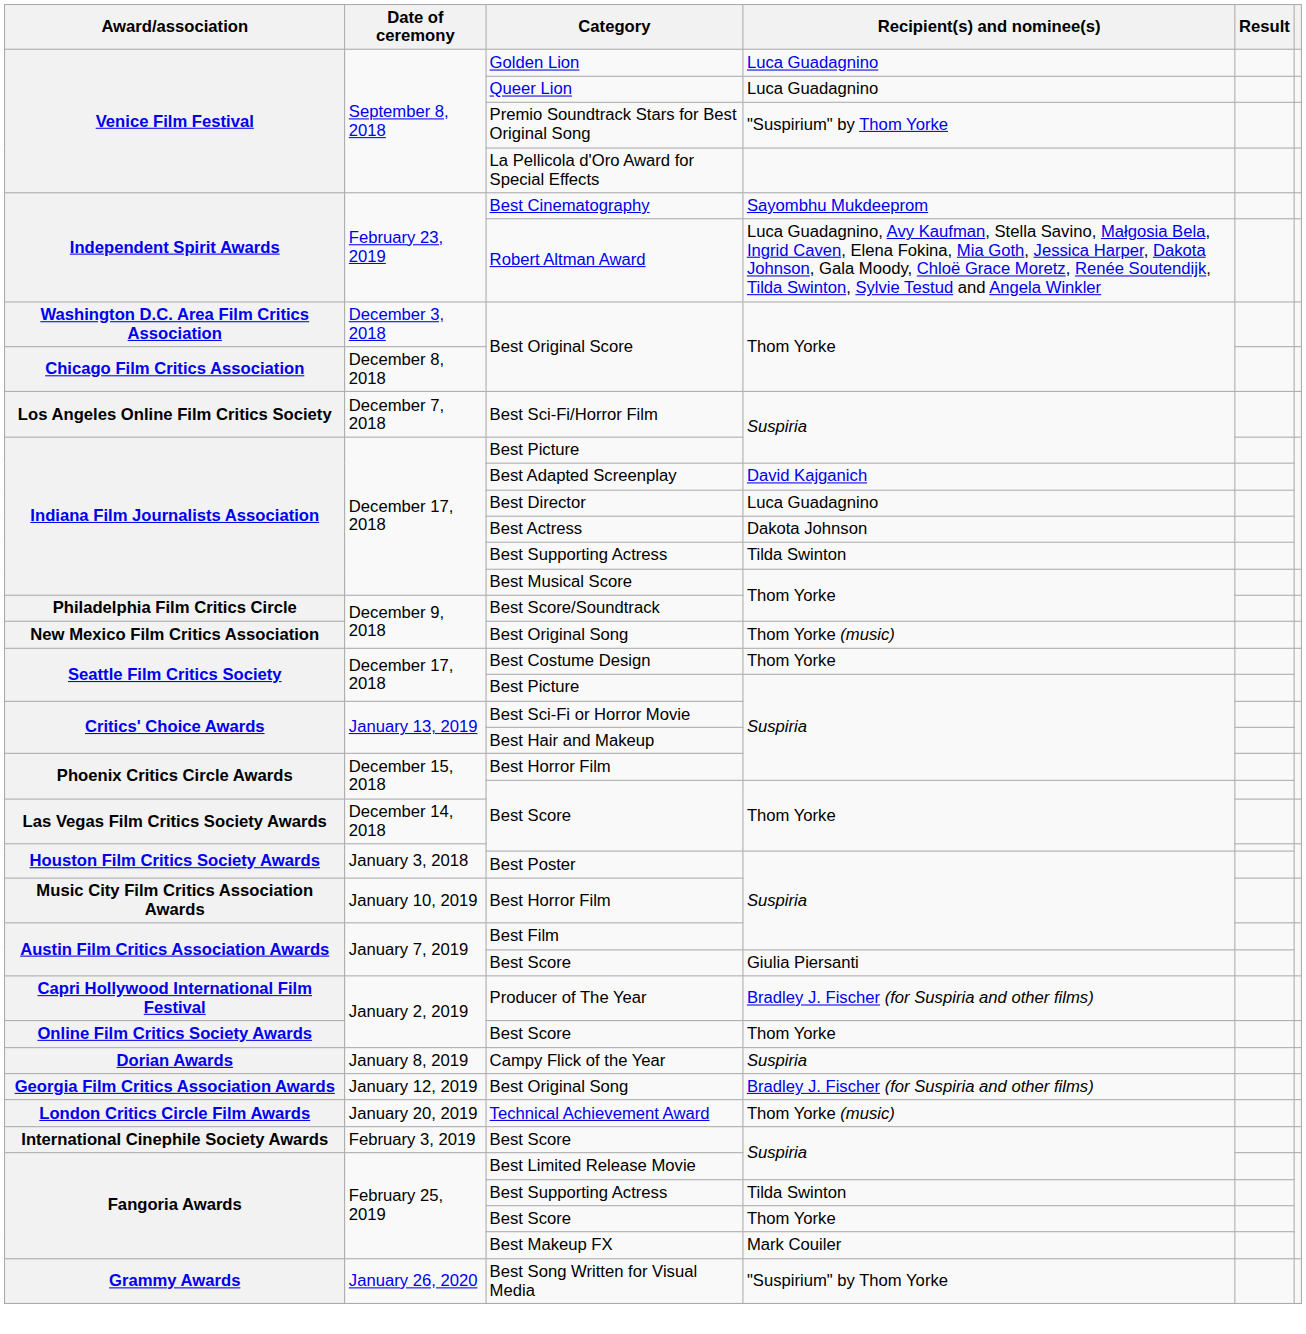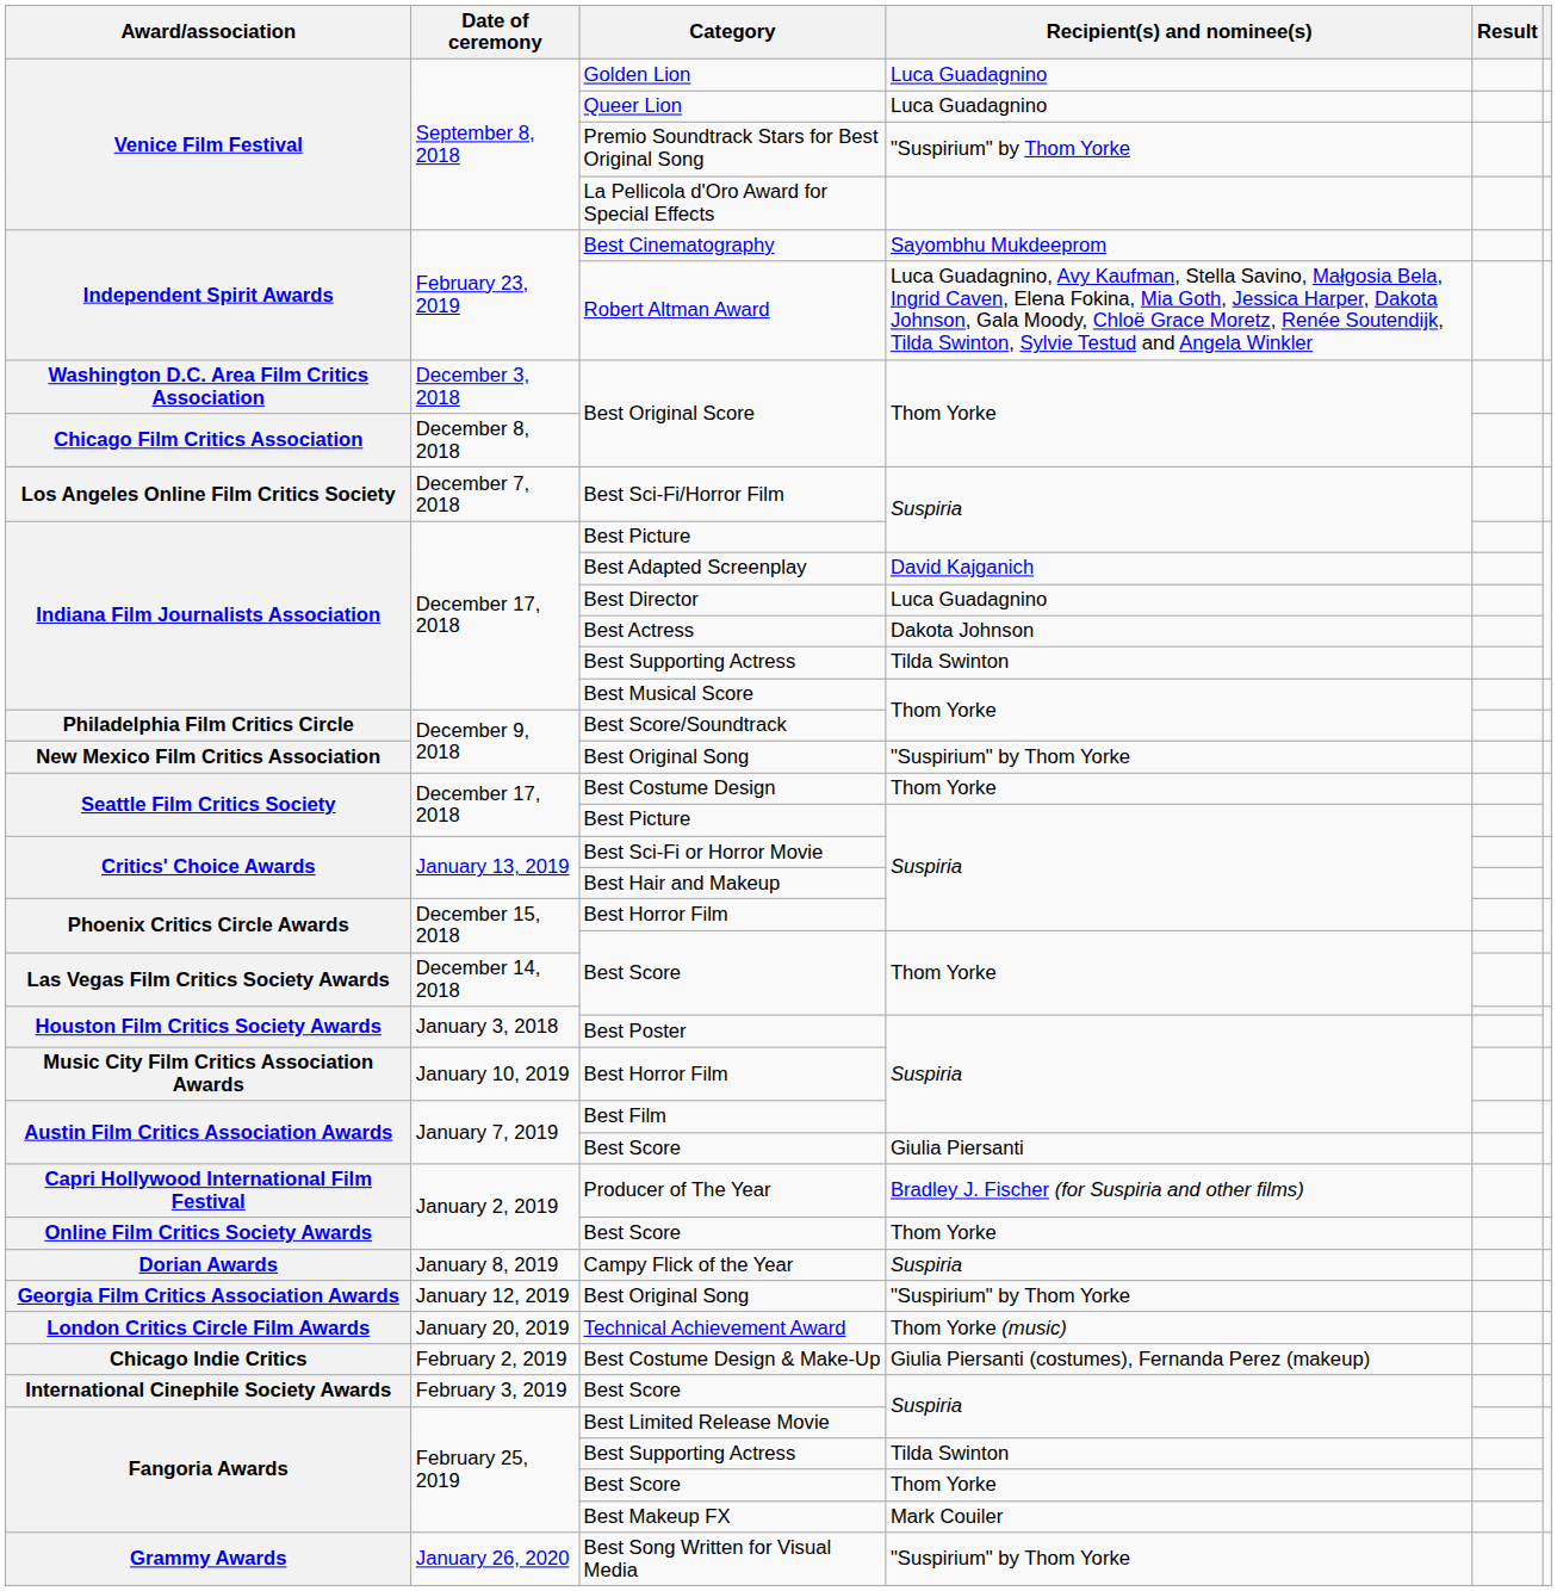New Mexico Film Critics Association / Best Original Song | Recipient(s) and nominee(s): Thom Yorke (music) -> "Suspirium" by Thom Yorke
Georgia Film Critics Association Awards / Best Original Song | Recipient(s) and nominee(s): Bradley J. Fischer (for Suspiria and other films) -> "Suspirium" by Thom Yorke
+ row: Chicago Indie Critics | February 2, 2019 | Best Costume Design & Make-Up | Giulia Piersanti (costumes), Fernanda Perez (makeup)
